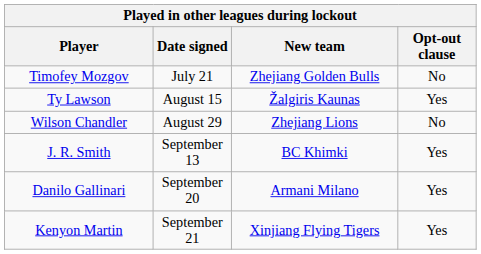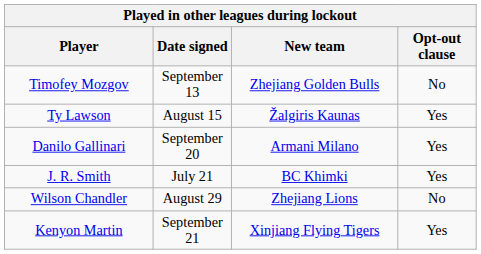Timofey Mozgov | Date signed: July 21 -> September 13
rows swapped: Wilson Chandler <-> Danilo Gallinari
J. R. Smith | Date signed: September 13 -> July 21
